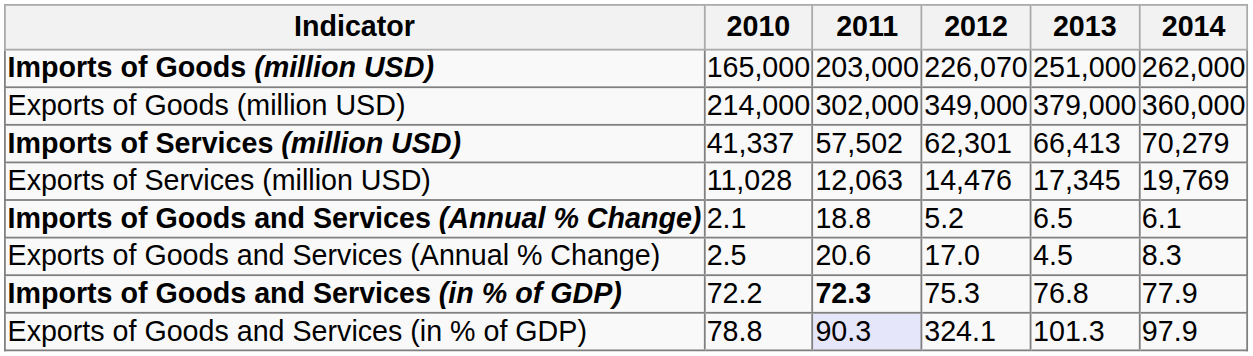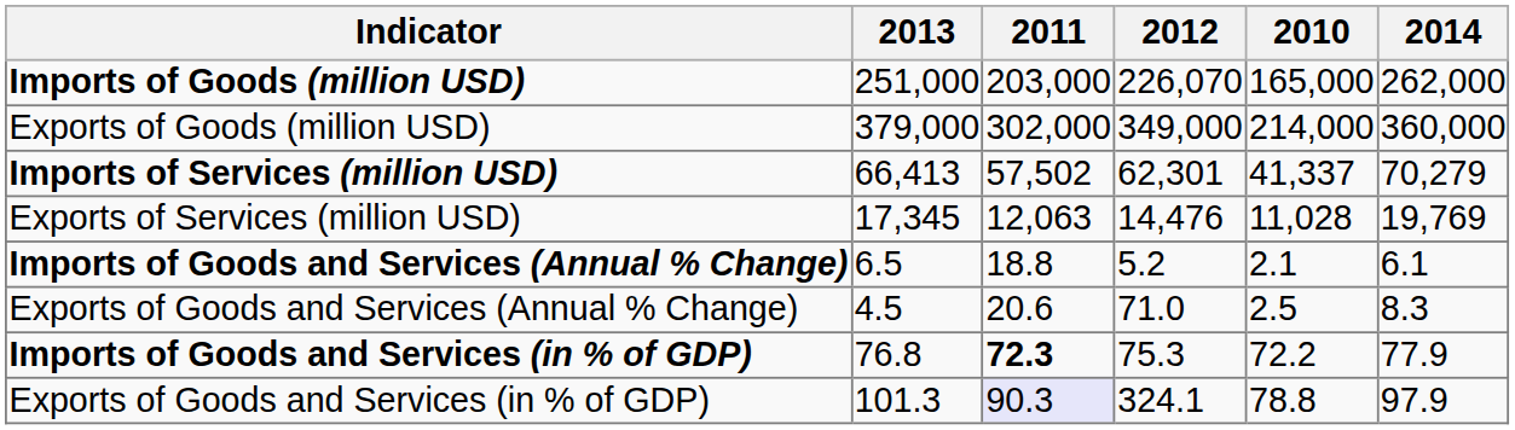columns swapped: 2010 <-> 2013
Exports of Goods and Services (Annual % Change) | 2012: 17.0 -> 71.0
